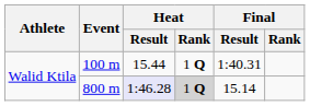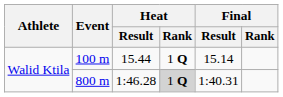100 m | Final / Result: 1:40.31 -> 15.14
800 m | Heat / Result: lavender background -> no background
800 m | Final / Result: 15.14 -> 1:40.31
